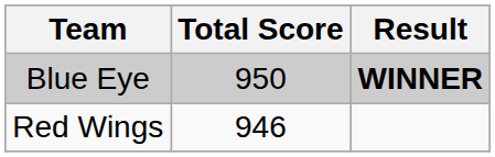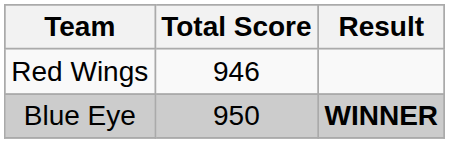rows swapped: Red Wings <-> Blue Eye
